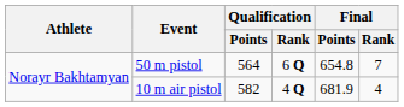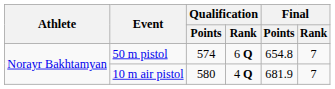50 m pistol | Qualification / Points: 564 -> 574
10 m air pistol | Qualification / Points: 582 -> 580
10 m air pistol | Final / Rank: 4 -> 7
